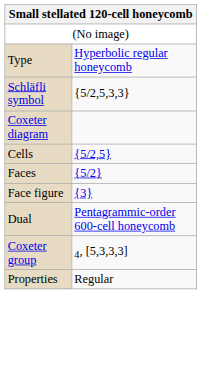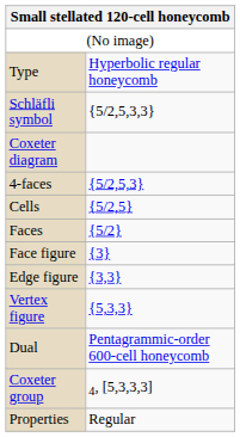+ row: 4-faces | {5/2,5,3}
+ row: Edge figure | {3,3}
+ row: Vertex figure | {5,3,3}
